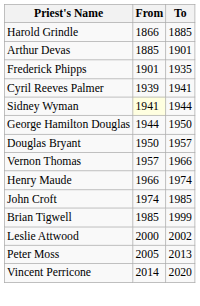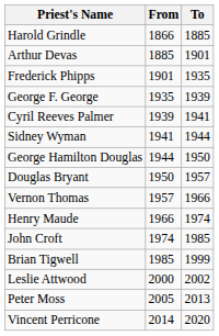+ row: George F. George | 1935 | 1939
Sidney Wyman | From: lightyellow background -> no background
